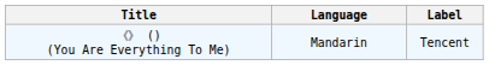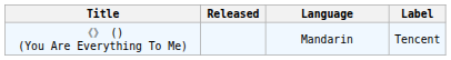+ column: Released
